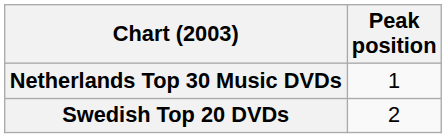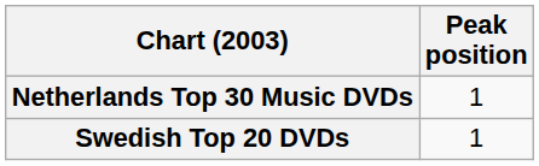Swedish Top 20 DVDs | Peak position: 2 -> 1
